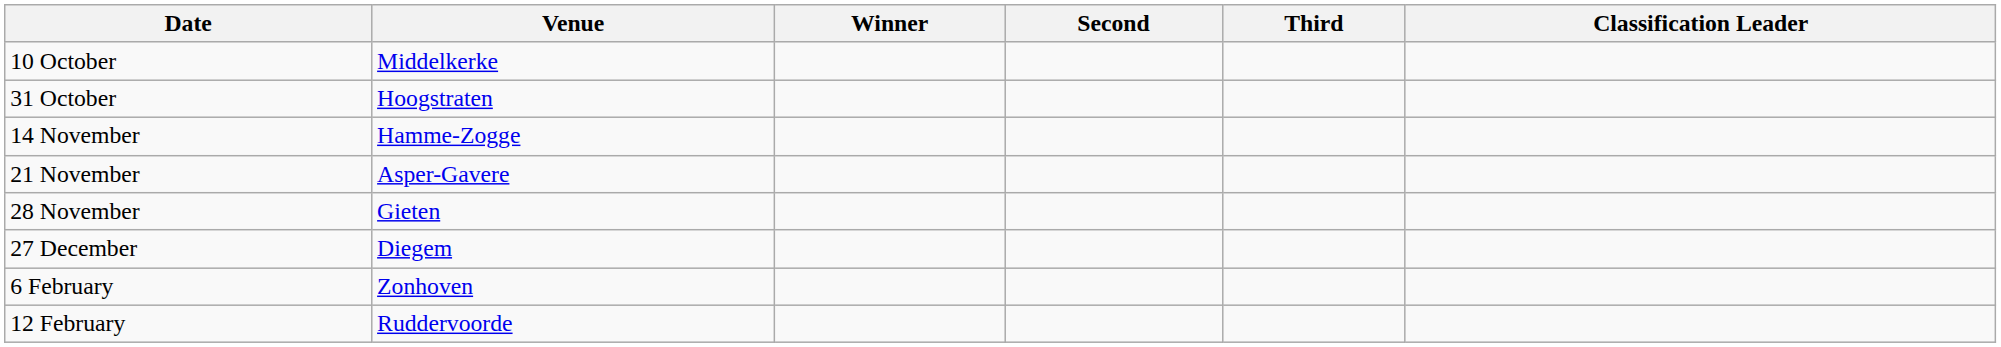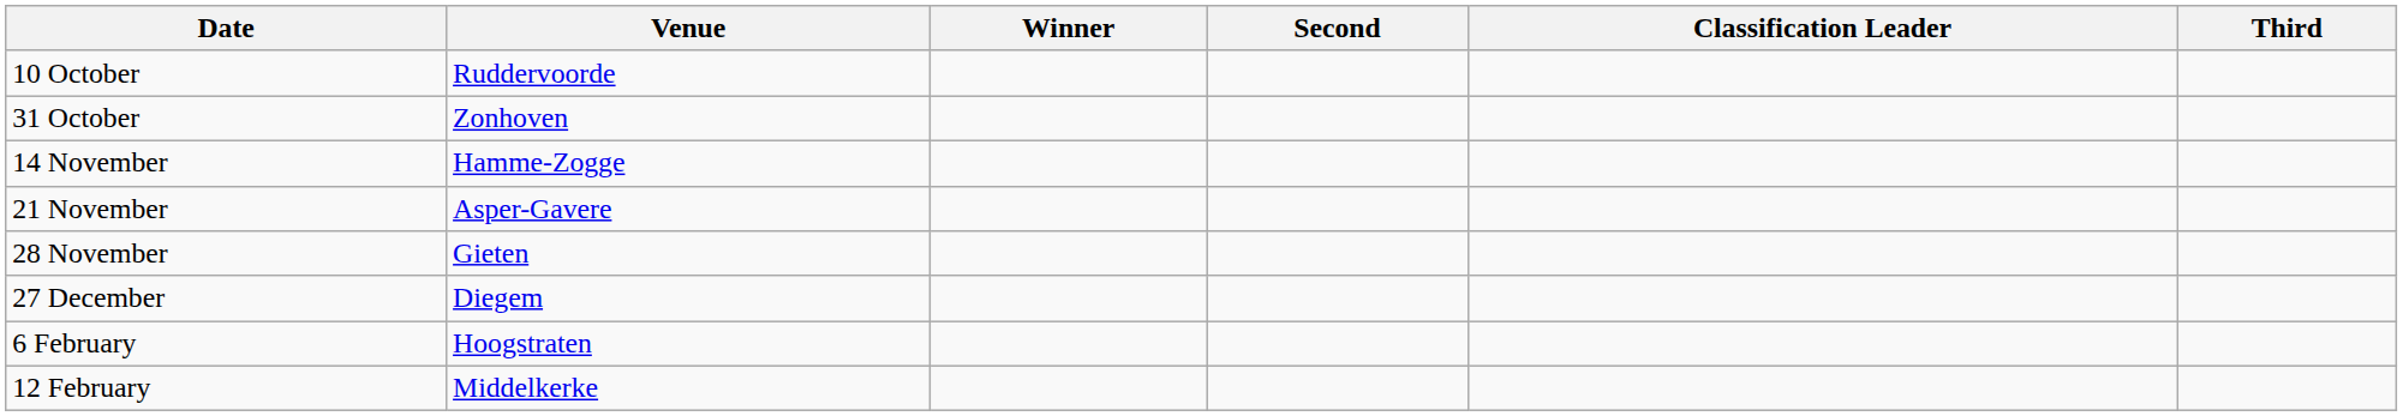columns swapped: Third <-> Classification Leader
10 October | Venue: Middelkerke -> Ruddervoorde
31 October | Venue: Hoogstraten -> Zonhoven
6 February | Venue: Zonhoven -> Hoogstraten
12 February | Venue: Ruddervoorde -> Middelkerke
